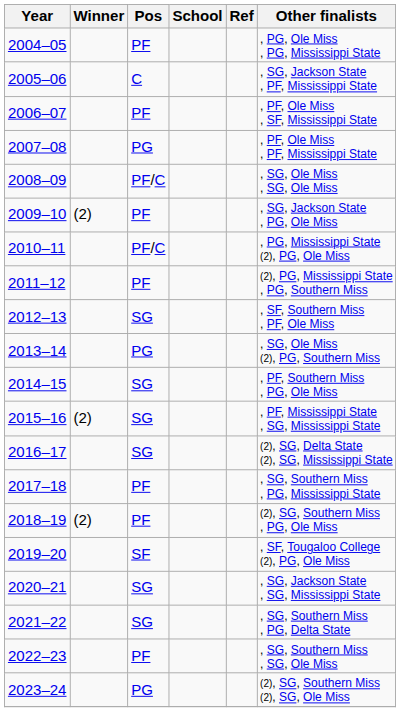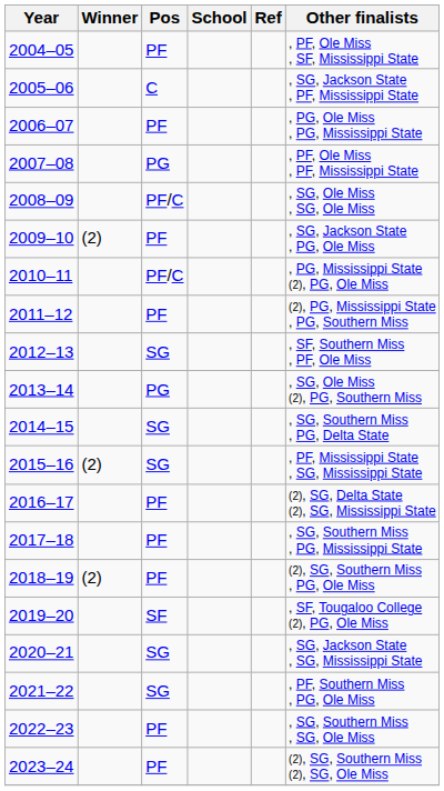2004–05 | Other finalists: , PG, Ole Miss , PG, Mississippi State -> , PF, Ole Miss , SF, Mississippi State
2006–07 | Other finalists: , PF, Ole Miss , SF, Mississippi State -> , PG, Ole Miss , PG, Mississippi State
2014–15 | Other finalists: , PF, Southern Miss , PG, Ole Miss -> , SG, Southern Miss , PG, Delta State
2016–17 | Pos: SG -> PF
2021–22 | Other finalists: , SG, Southern Miss , PG, Delta State -> , PF, Southern Miss , PG, Ole Miss
2023–24 | Pos: PG -> PF
